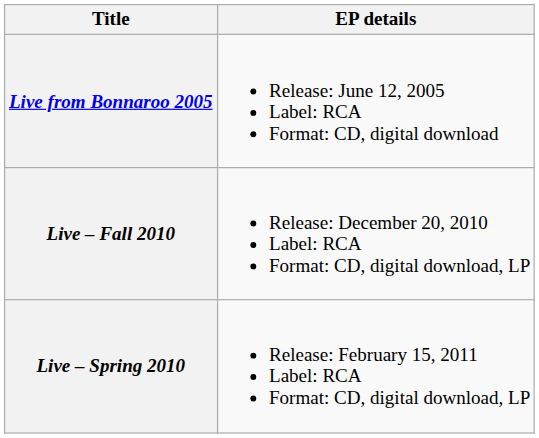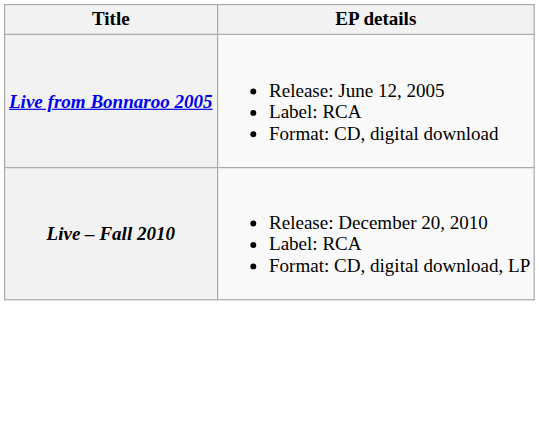- row: Live – Spring 2010 | Release: February 15, 2011 Label: RCA Format: CD, digital download, LP
